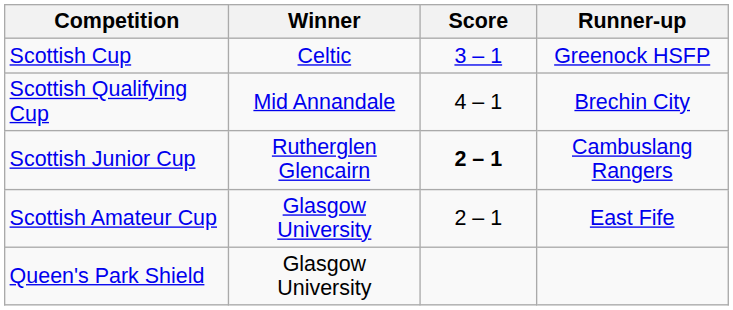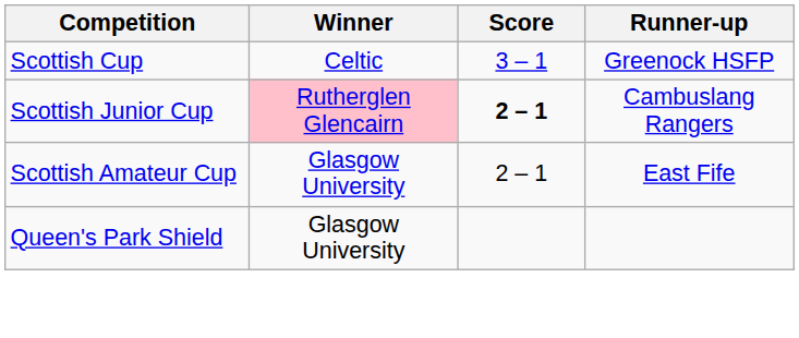- row: Scottish Qualifying Cup | Mid Annandale | 4 – 1 | Brechin City
Scottish Junior Cup | Winner: no background -> pink background
